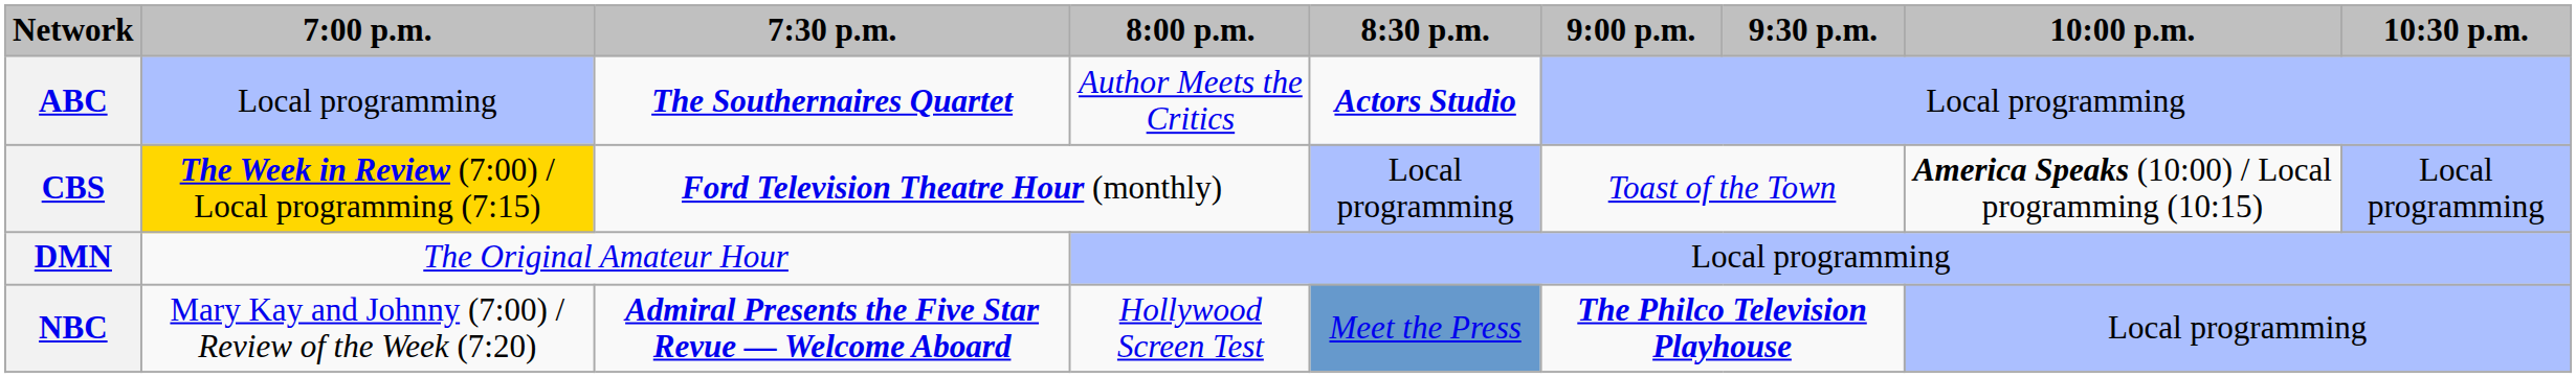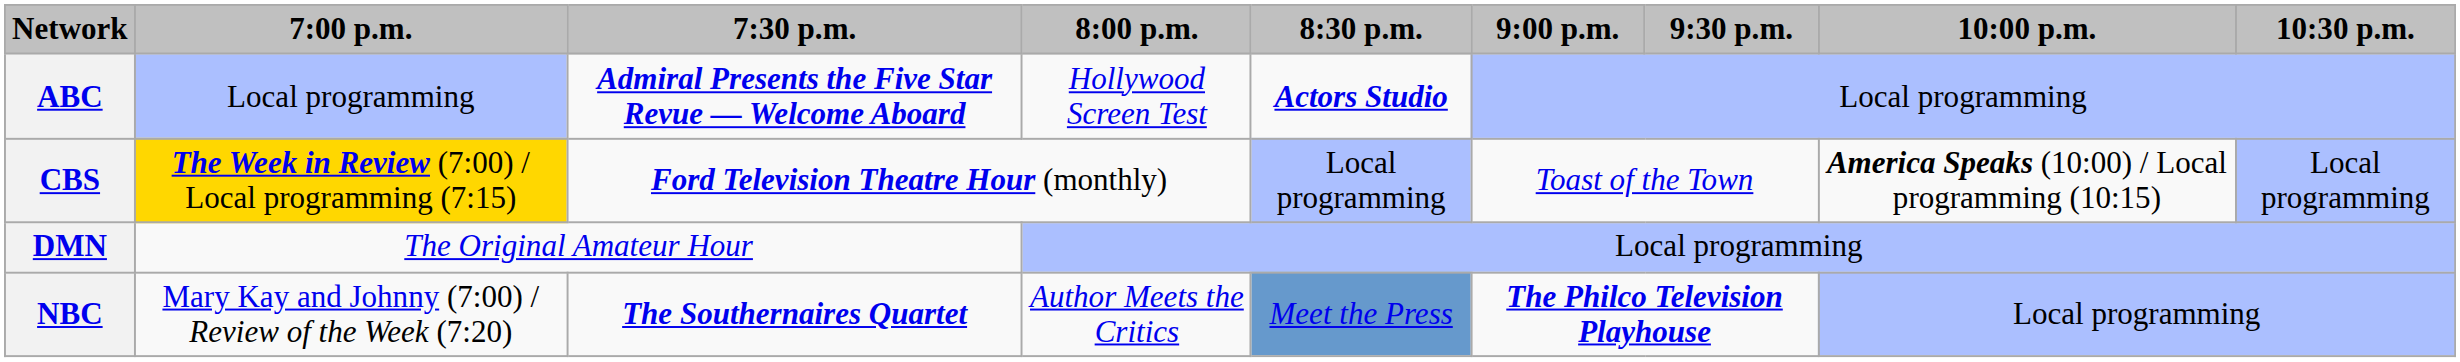ABC | 7:30 p.m.: The Southernaires Quartet -> Admiral Presents the Five Star Revue — Welcome Aboard
ABC | 8:00 p.m.: Author Meets the Critics -> Hollywood Screen Test
NBC | 7:30 p.m.: Admiral Presents the Five Star Revue — Welcome Aboard -> The Southernaires Quartet
NBC | 8:00 p.m.: Hollywood Screen Test -> Author Meets the Critics
